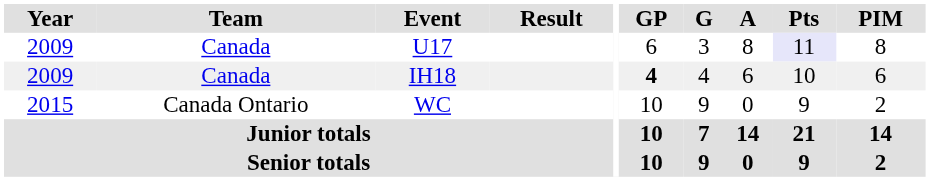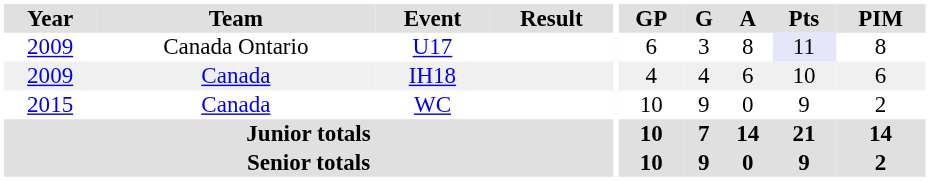U17 | Team: Canada -> Canada Ontario
IH18 | GP: bold -> normal
WC | Team: Canada Ontario -> Canada
